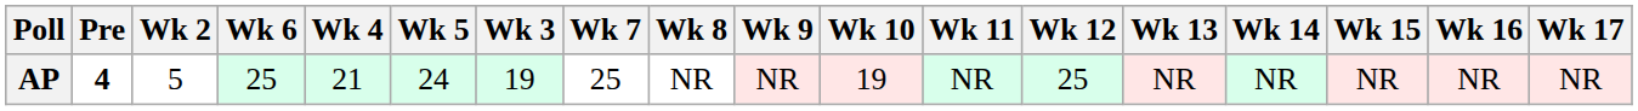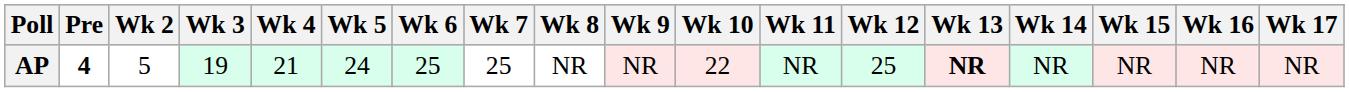columns swapped: Wk 3 <-> Wk 6
AP | Wk 10: 19 -> 22
AP | Wk 13: normal -> bold
